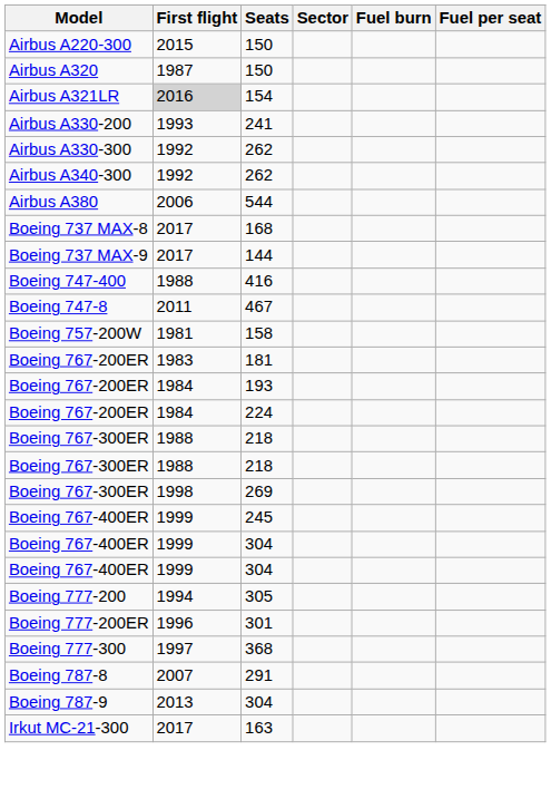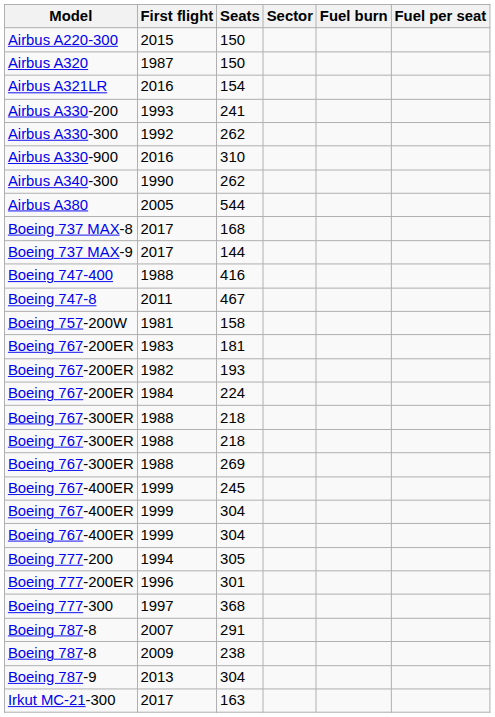154 | First flight: lightgrey background -> no background
+ row: Airbus A330-900 | 2016 | 310
Airbus A340-300 / 262 | First flight: 1992 -> 1990
544 | First flight: 2006 -> 2005
193 | First flight: 1984 -> 1982
269 | First flight: 1998 -> 1988
+ row: Boeing 787-8 | 2009 | 238
